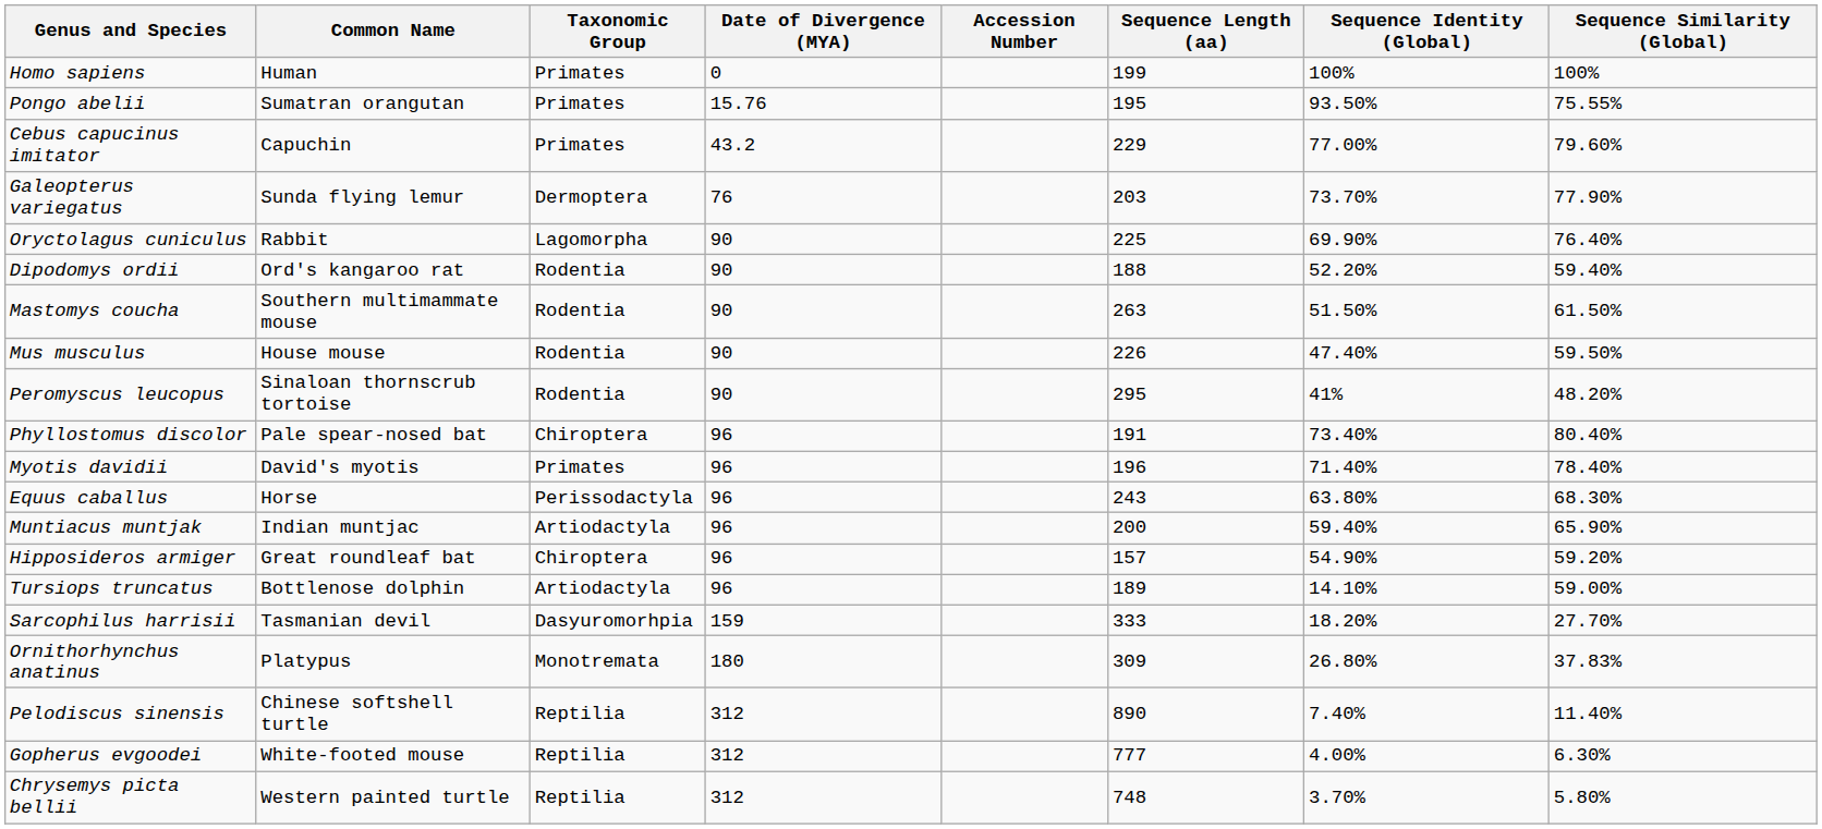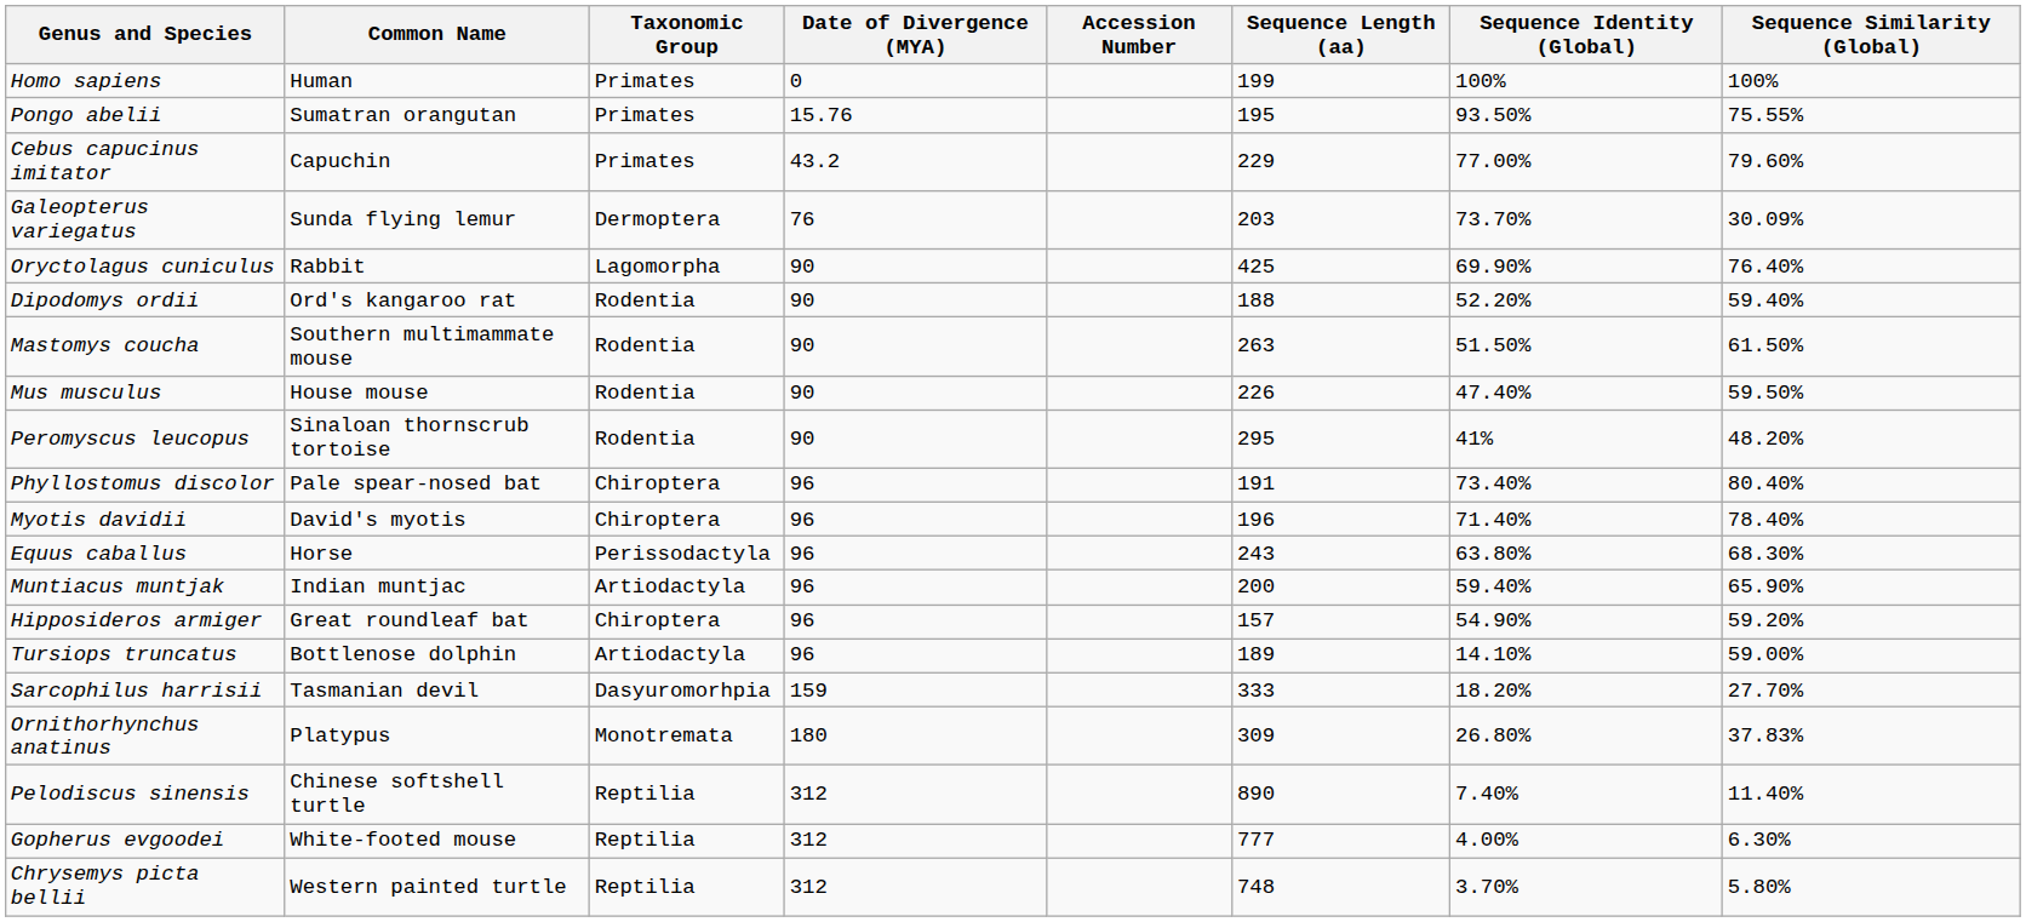Galeopterus variegatus | Sequence Similarity (Global): 77.90% -> 30.09%
Oryctolagus cuniculus | Sequence Length (aa): 225 -> 425
Myotis davidii | Taxonomic Group: Primates -> Chiroptera
